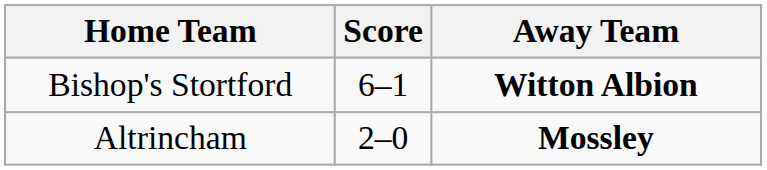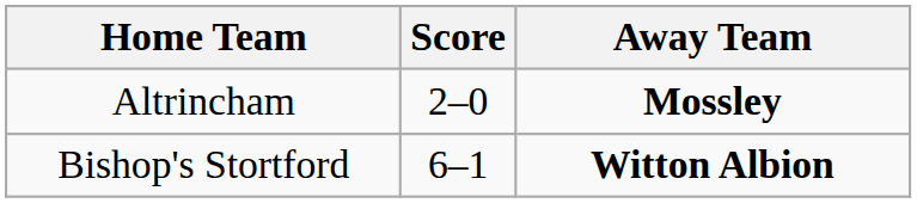rows swapped: Altrincham <-> Bishop's Stortford
